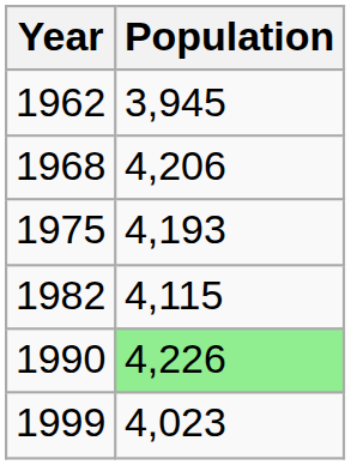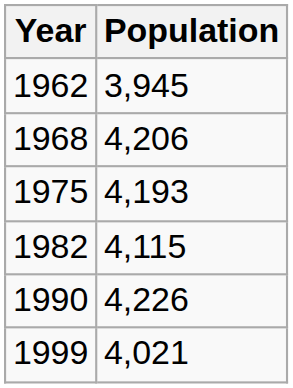1990 | Population: lightgreen background -> no background
1999 | Population: 4,023 -> 4,021
